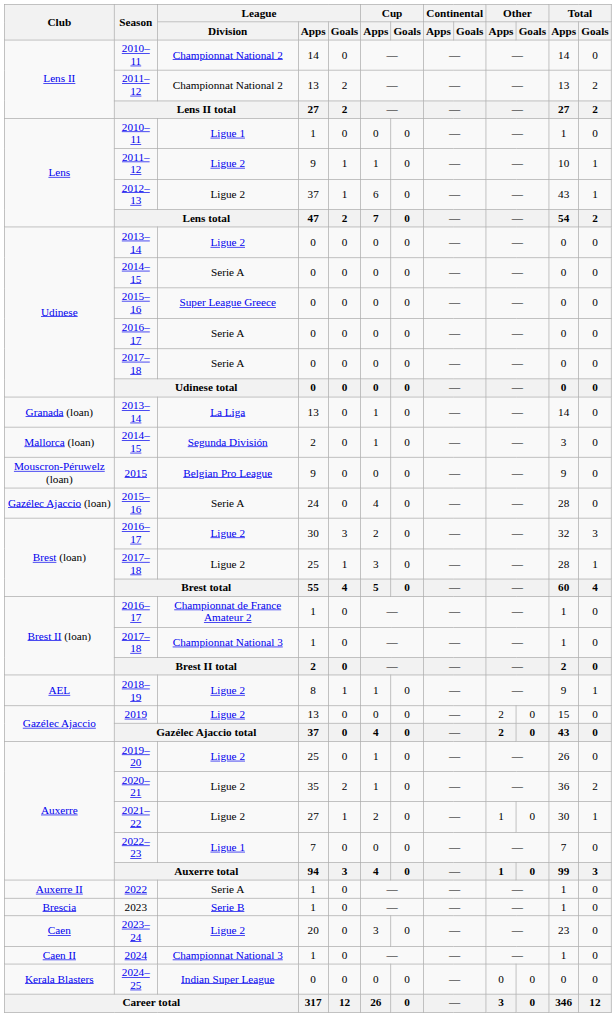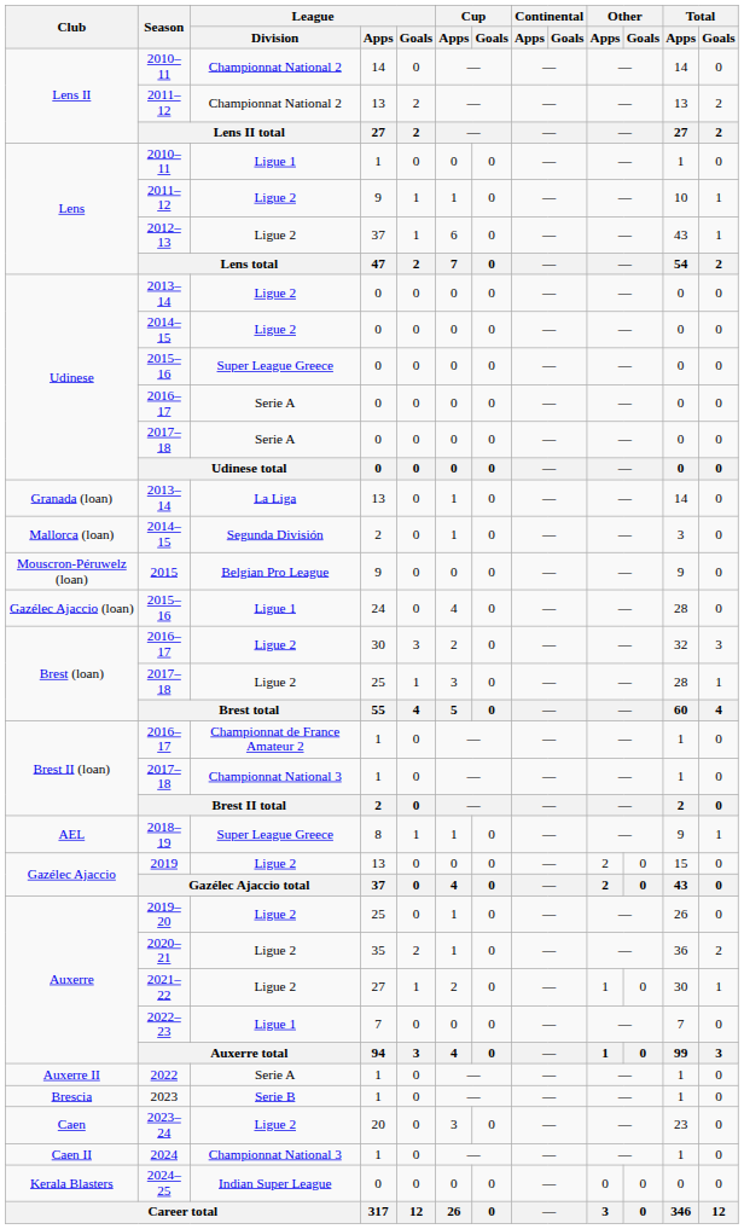Udinese / 2014–15 | League / Division: Serie A -> Ligue 2
Gazélec Ajaccio (loan) / 2015–16 | League / Division: Serie A -> Ligue 1
2018–19 | League / Division: Ligue 2 -> Super League Greece
